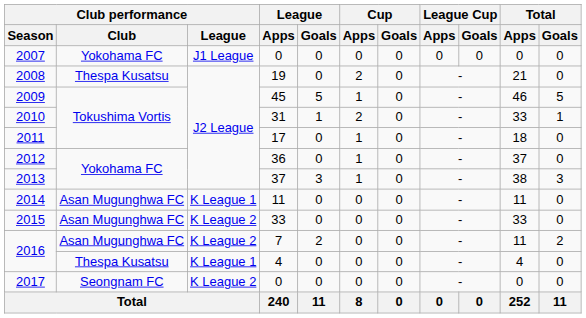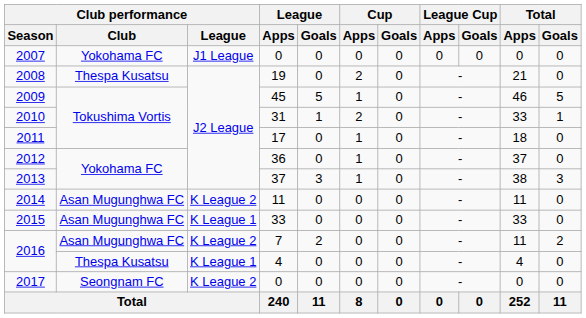2014 | Club performance / League: K League 1 -> K League 2
2015 | Club performance / League: K League 2 -> K League 1
